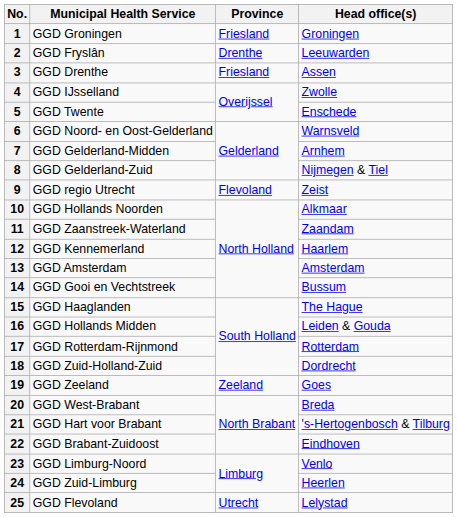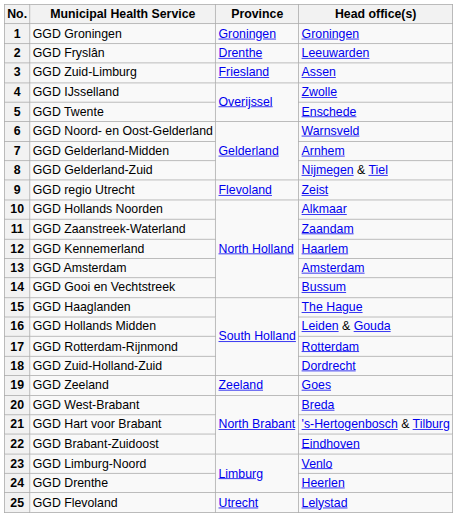1 | Province: Friesland -> Groningen
3 | Municipal Health Service: GGD Drenthe -> GGD Zuid-Limburg
24 | Municipal Health Service: GGD Zuid-Limburg -> GGD Drenthe
